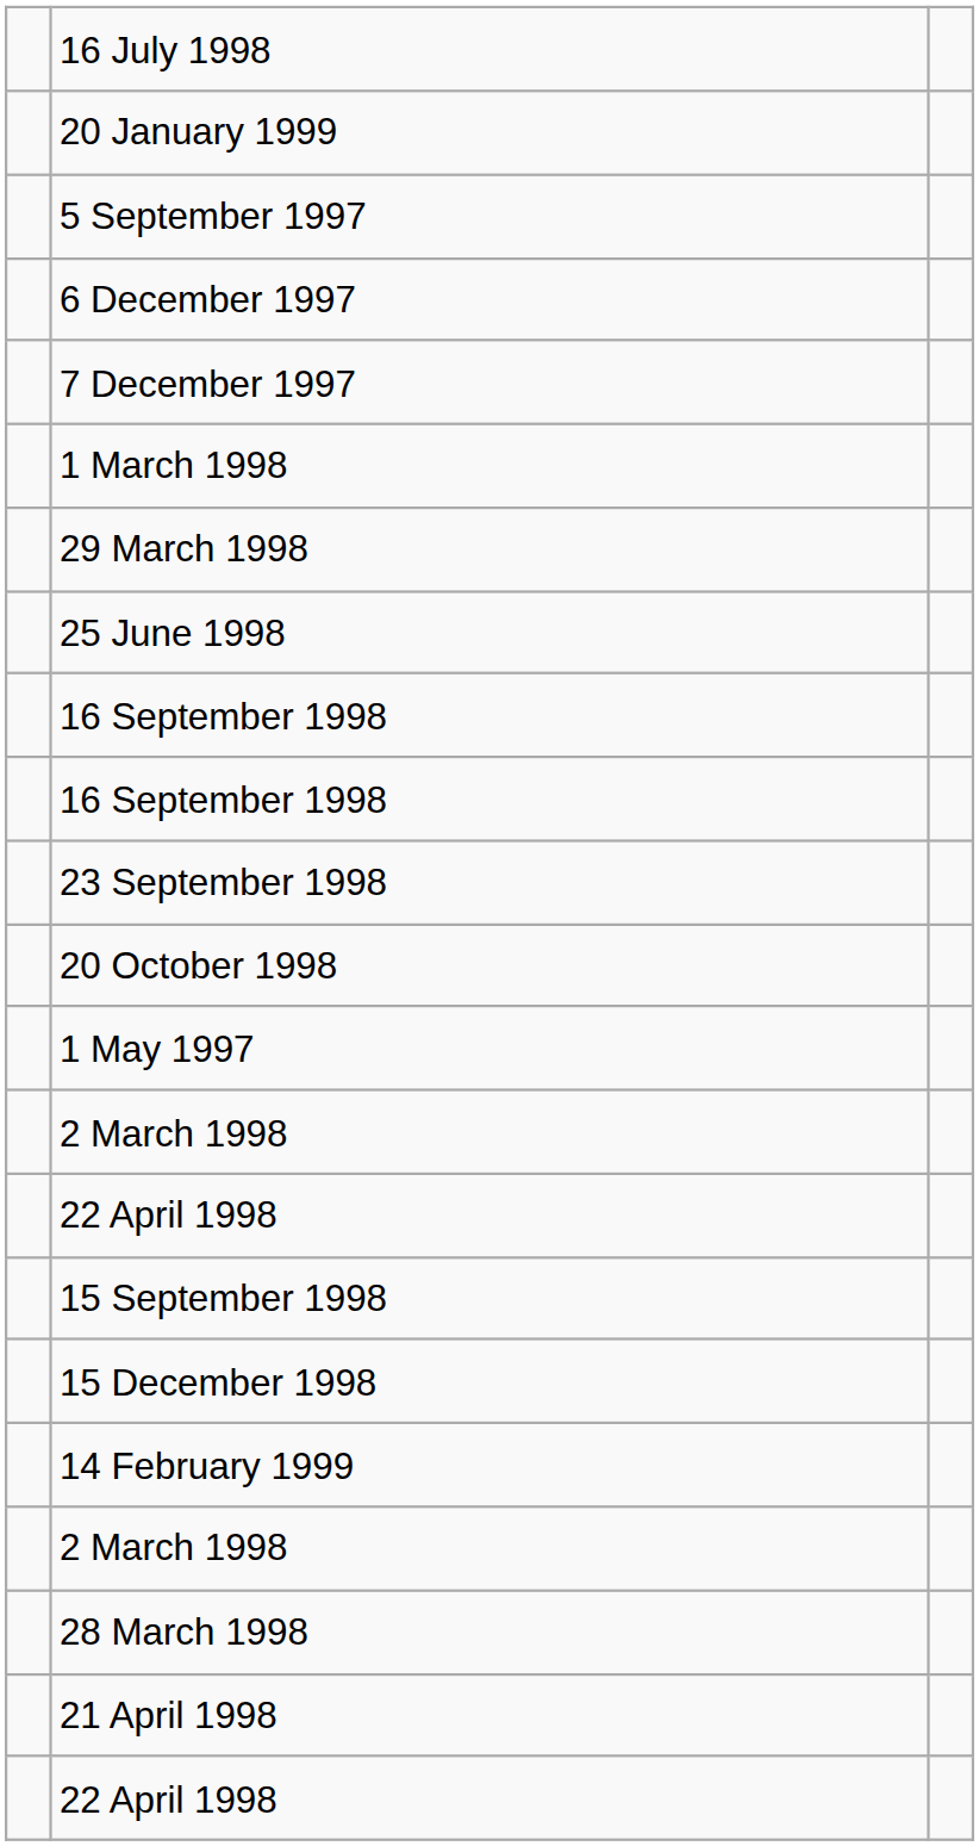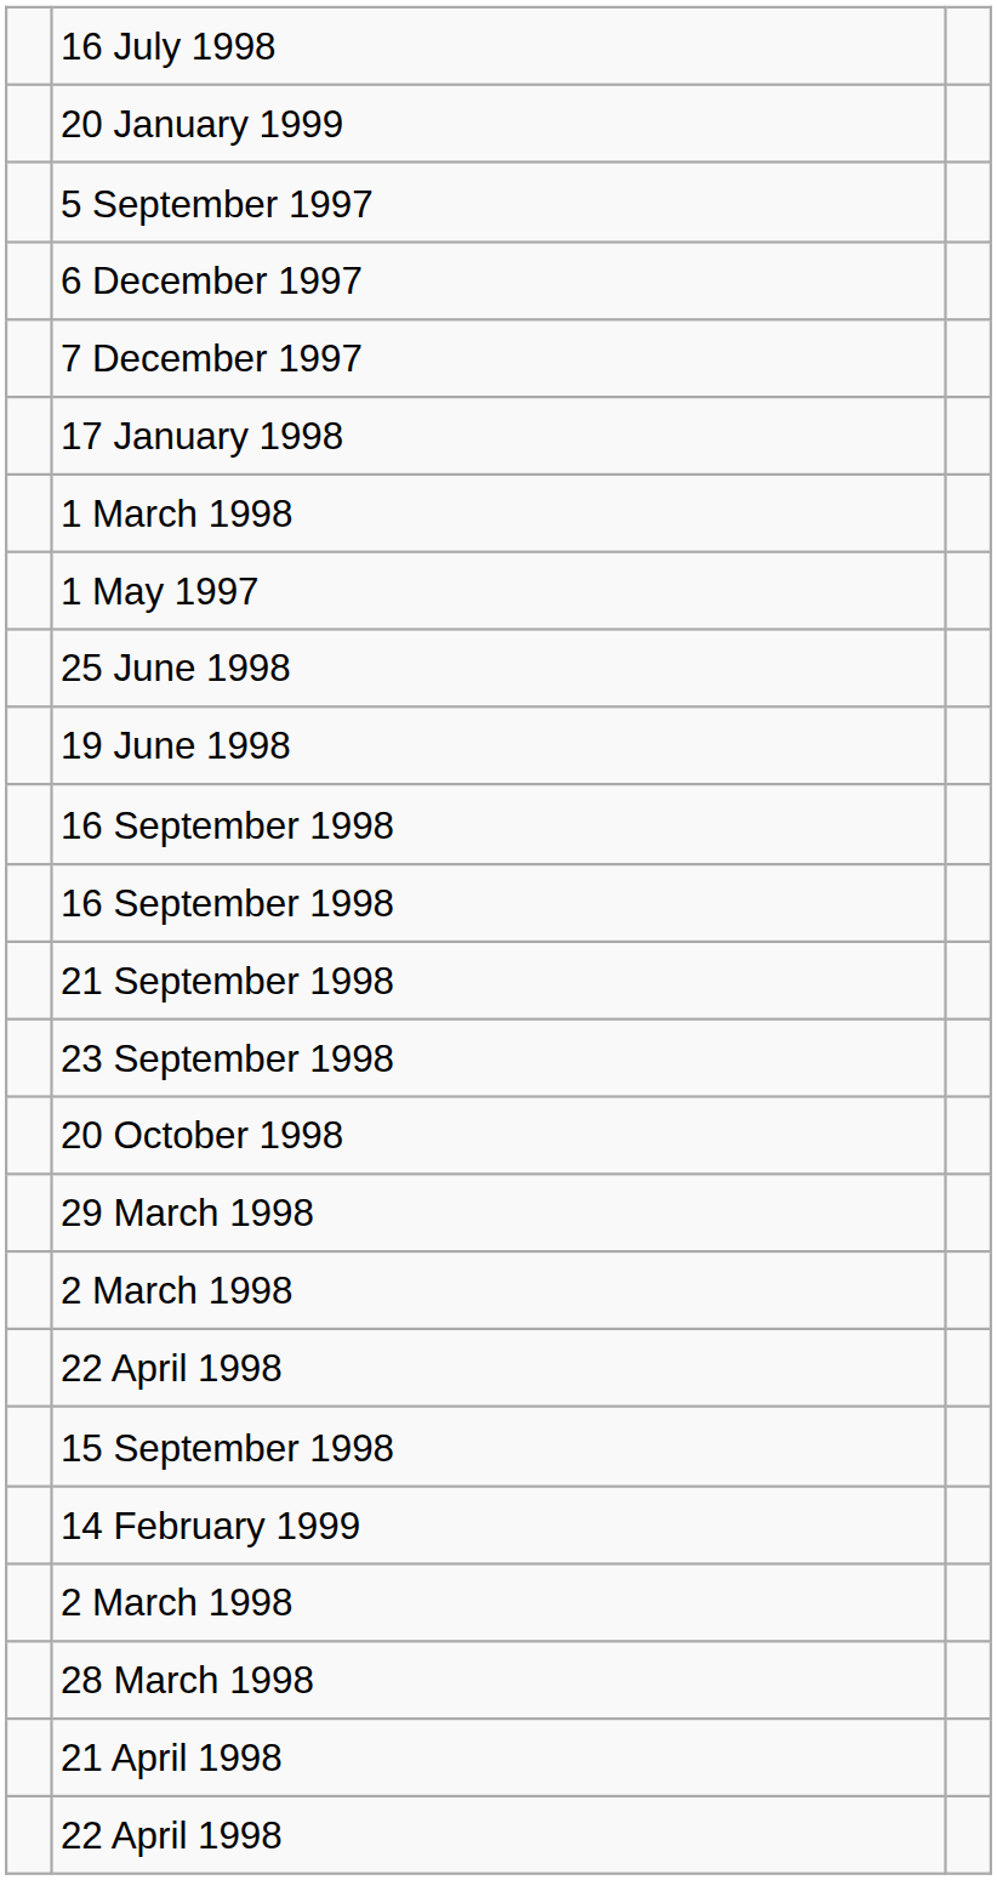+ row: 17 January 1998
rows swapped: 29 March 1998 <-> 1 May 1997
+ row: 19 June 1998
+ row: 21 September 1998
- row: 15 December 1998
